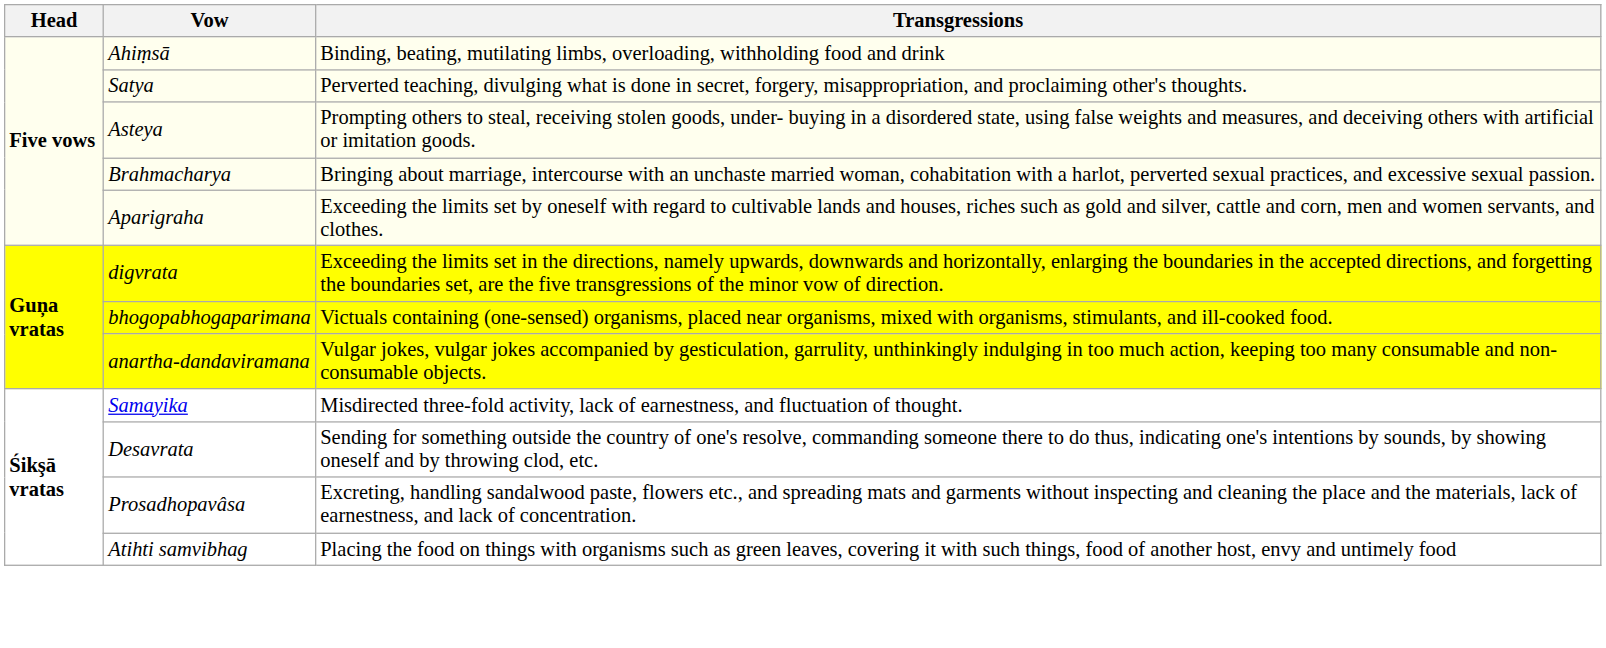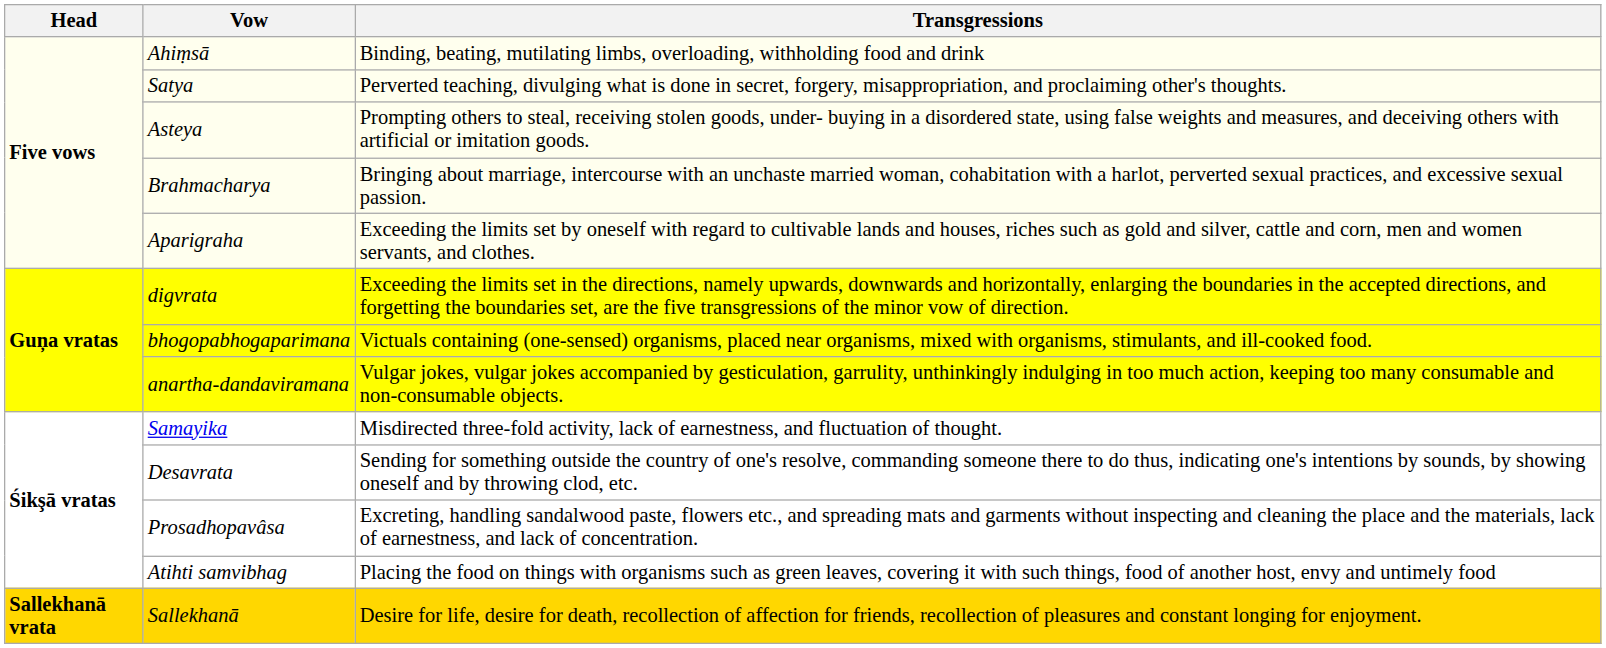+ row: Sallekhanā vrata | Sallekhanā | Desire for life, desire for death, recollection of affection for friends, recollection of pleasures and constant longing for enjoyment.
